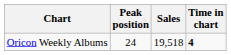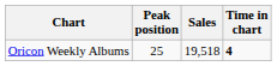Oricon Weekly Albums | Peak position: 24 -> 25
